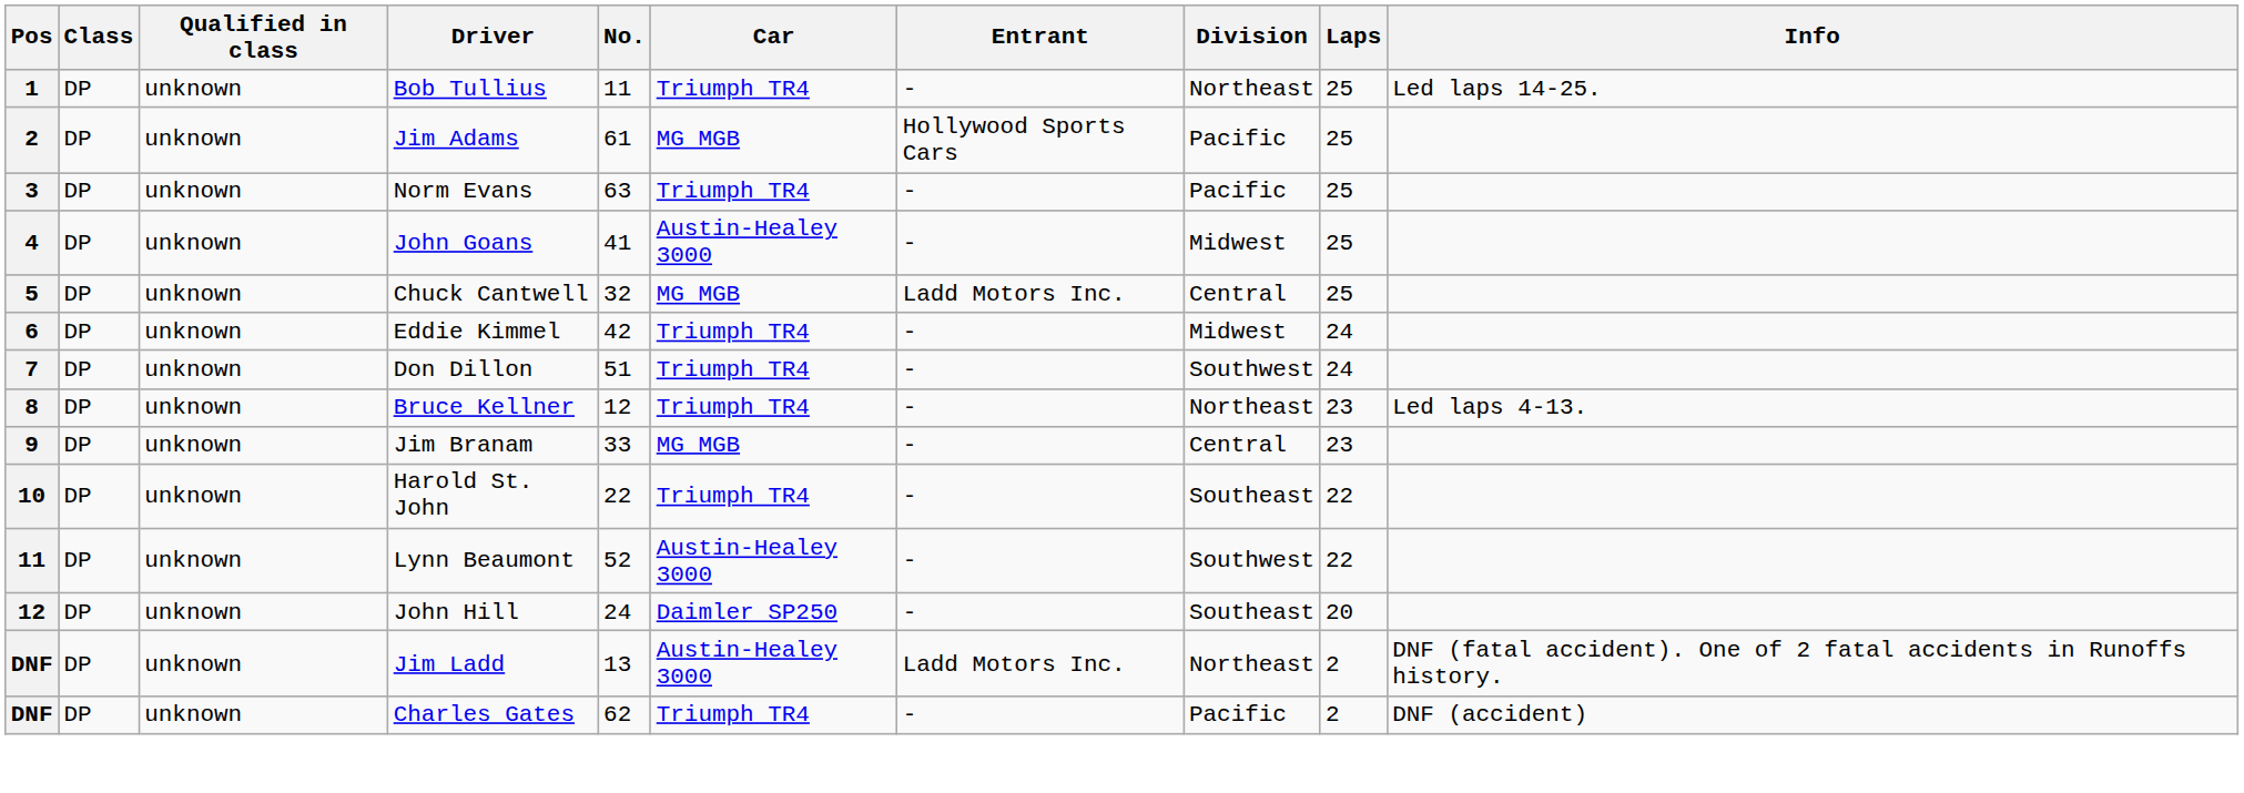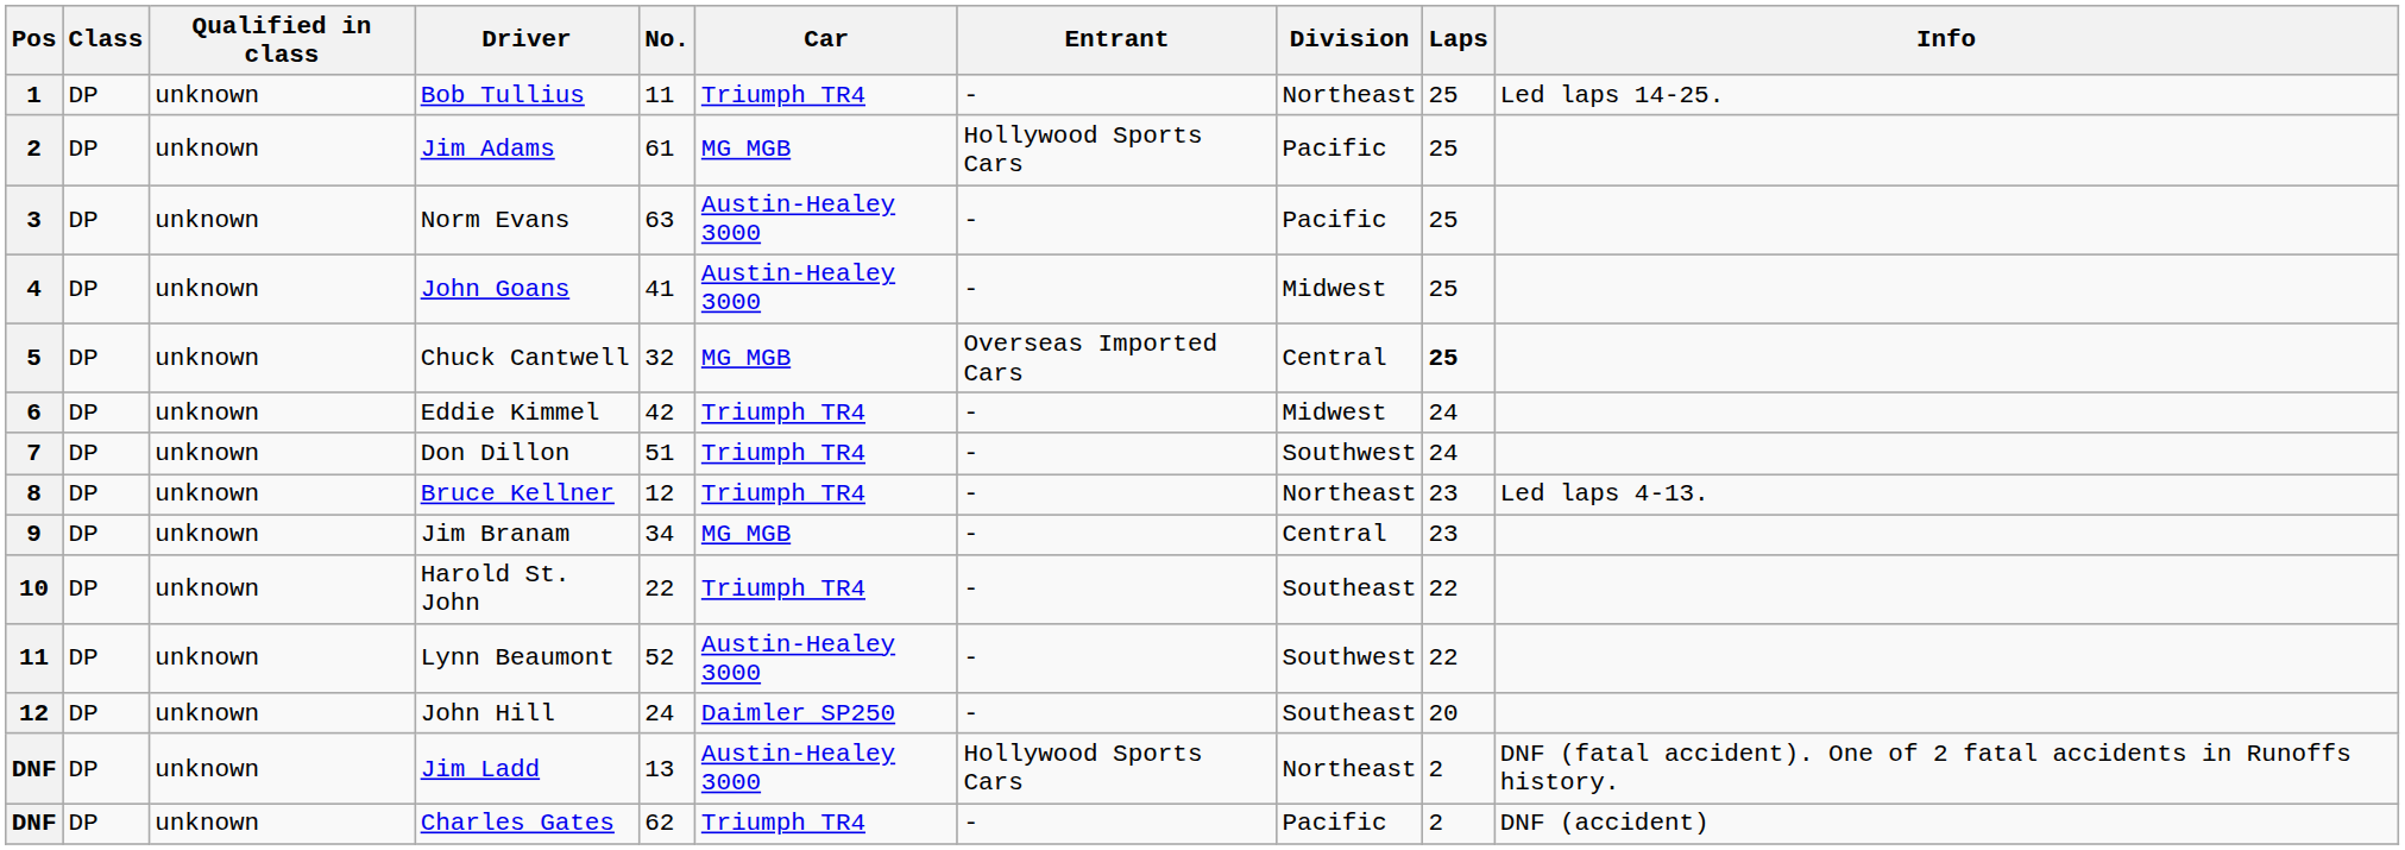Norm Evans | Car: Triumph TR4 -> Austin-Healey 3000
Chuck Cantwell | Entrant: Ladd Motors Inc. -> Overseas Imported Cars
Chuck Cantwell | Laps: normal -> bold
Jim Branam | No.: 33 -> 34
Jim Ladd | Entrant: Ladd Motors Inc. -> Hollywood Sports Cars
